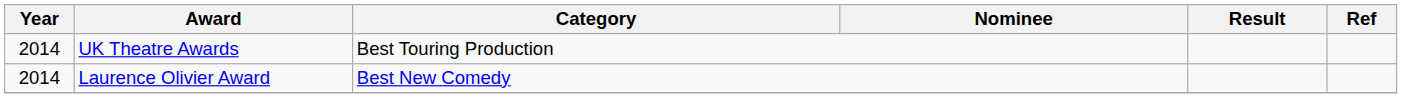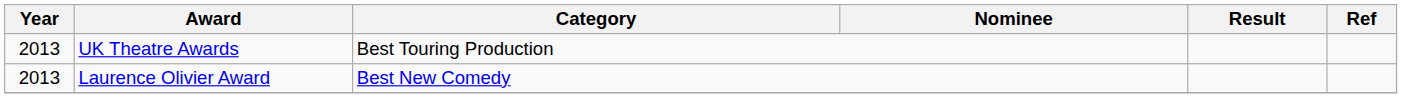UK Theatre Awards | Year: 2014 -> 2013
Laurence Olivier Award | Year: 2014 -> 2013
